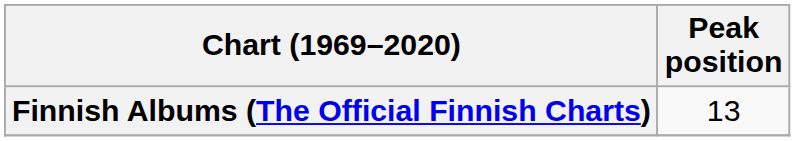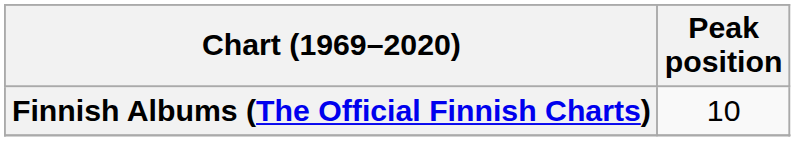Finnish Albums (The Official Finnish Charts) | Peak position: 13 -> 10
